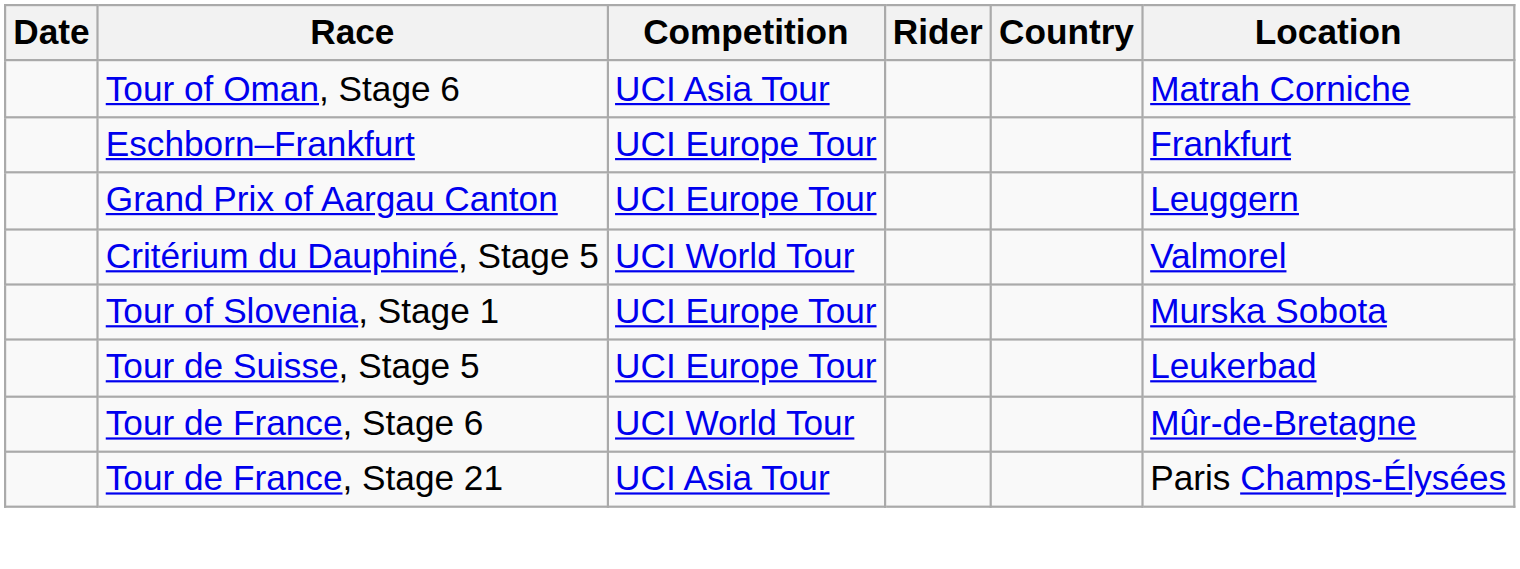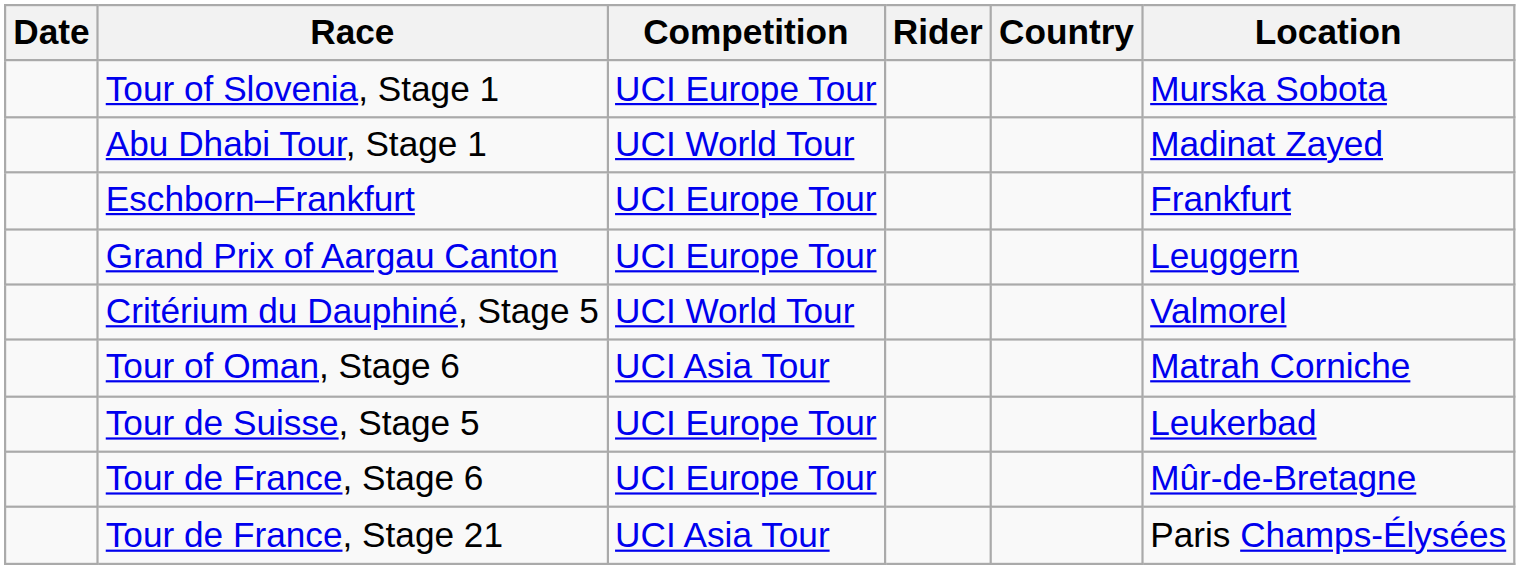rows swapped: Tour of Oman, Stage 6 <-> Tour of Slovenia, Stage 1
+ row: Abu Dhabi Tour, Stage 1 | UCI World Tour | Madinat Zayed
Tour de France, Stage 6 | Competition: UCI World Tour -> UCI Europe Tour
